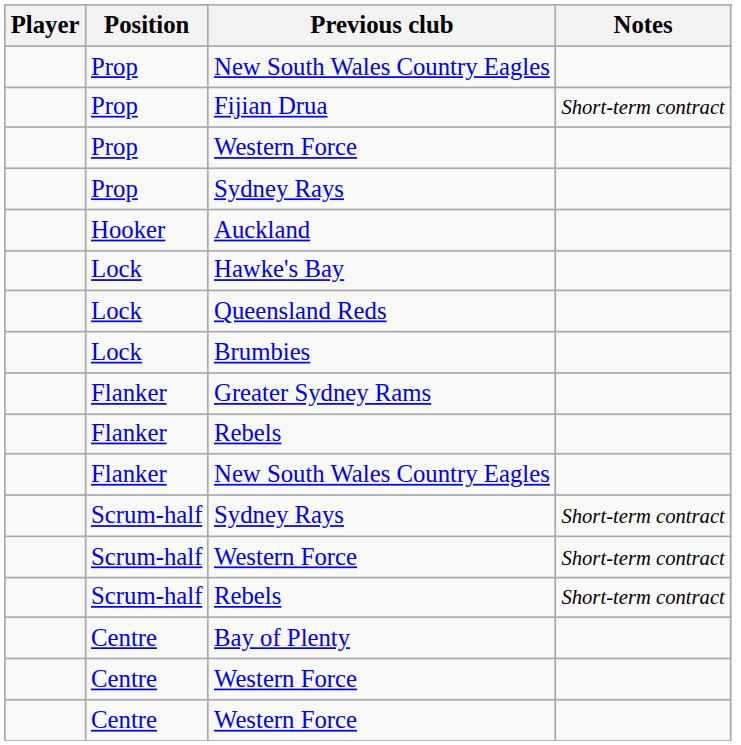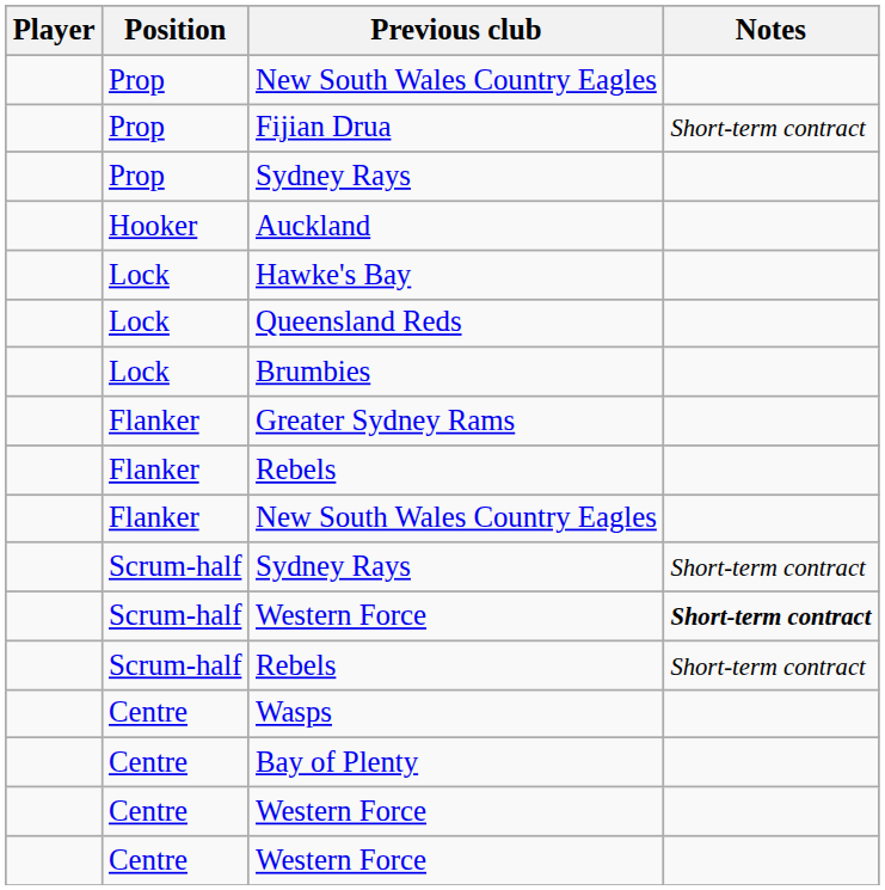- row: Prop | Western Force
Scrum-half / Western Force | Notes: normal -> bold
+ row: Centre | Wasps
